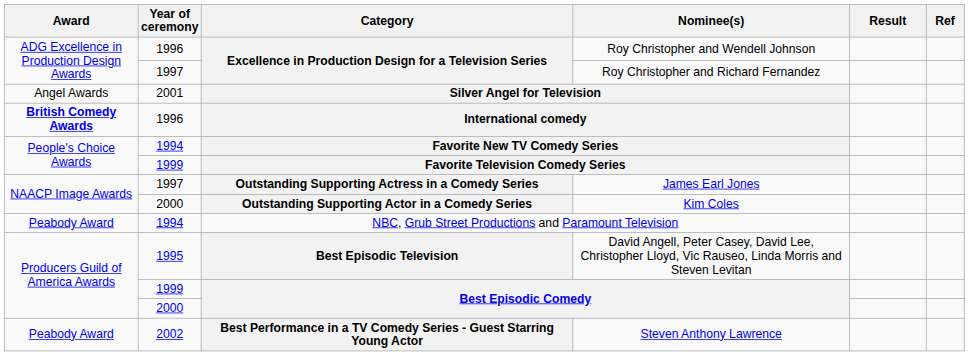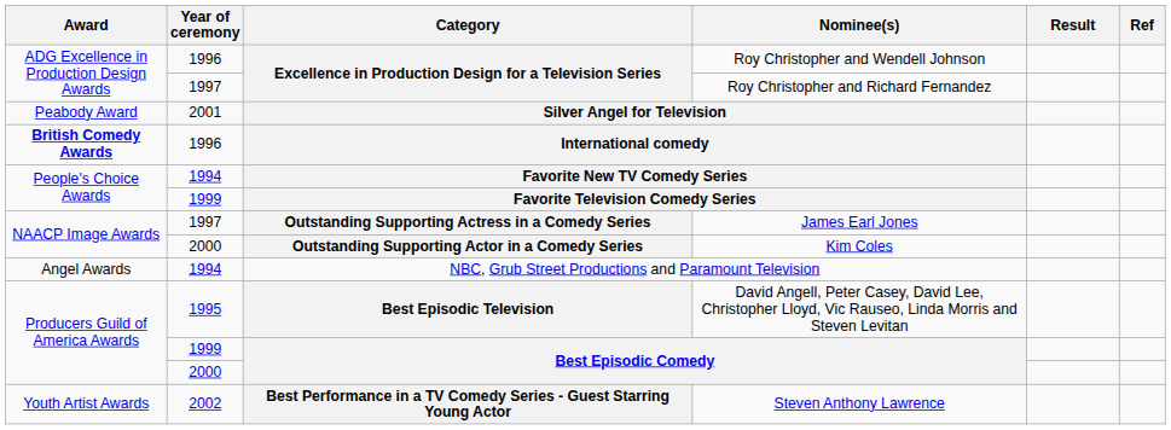Silver Angel for Television | Award: Angel Awards -> Peabody Award
NBC, Grub Street Productions and Paramount Television | Award: Peabody Award -> Angel Awards
Steven Anthony Lawrence | Award: Peabody Award -> Youth Artist Awards
